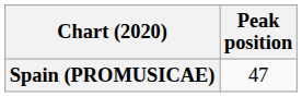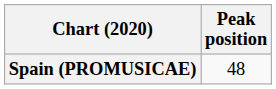Spain (PROMUSICAE) | Peak position: 47 -> 48
